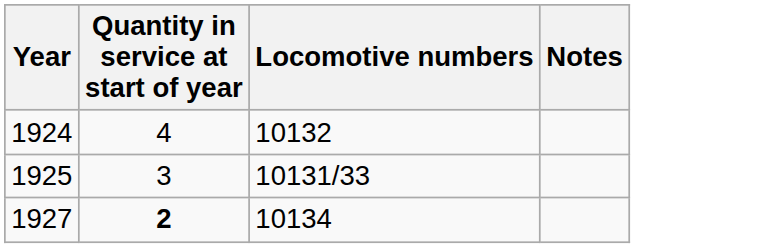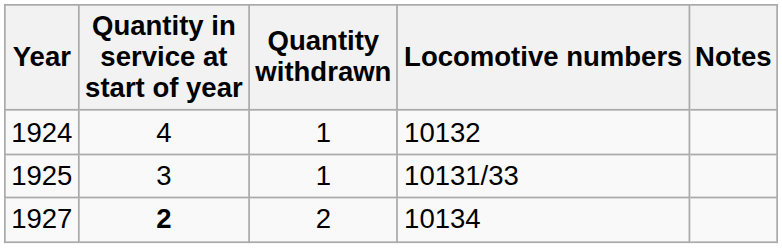+ column: Quantity withdrawn | 1 | 1 | 2
